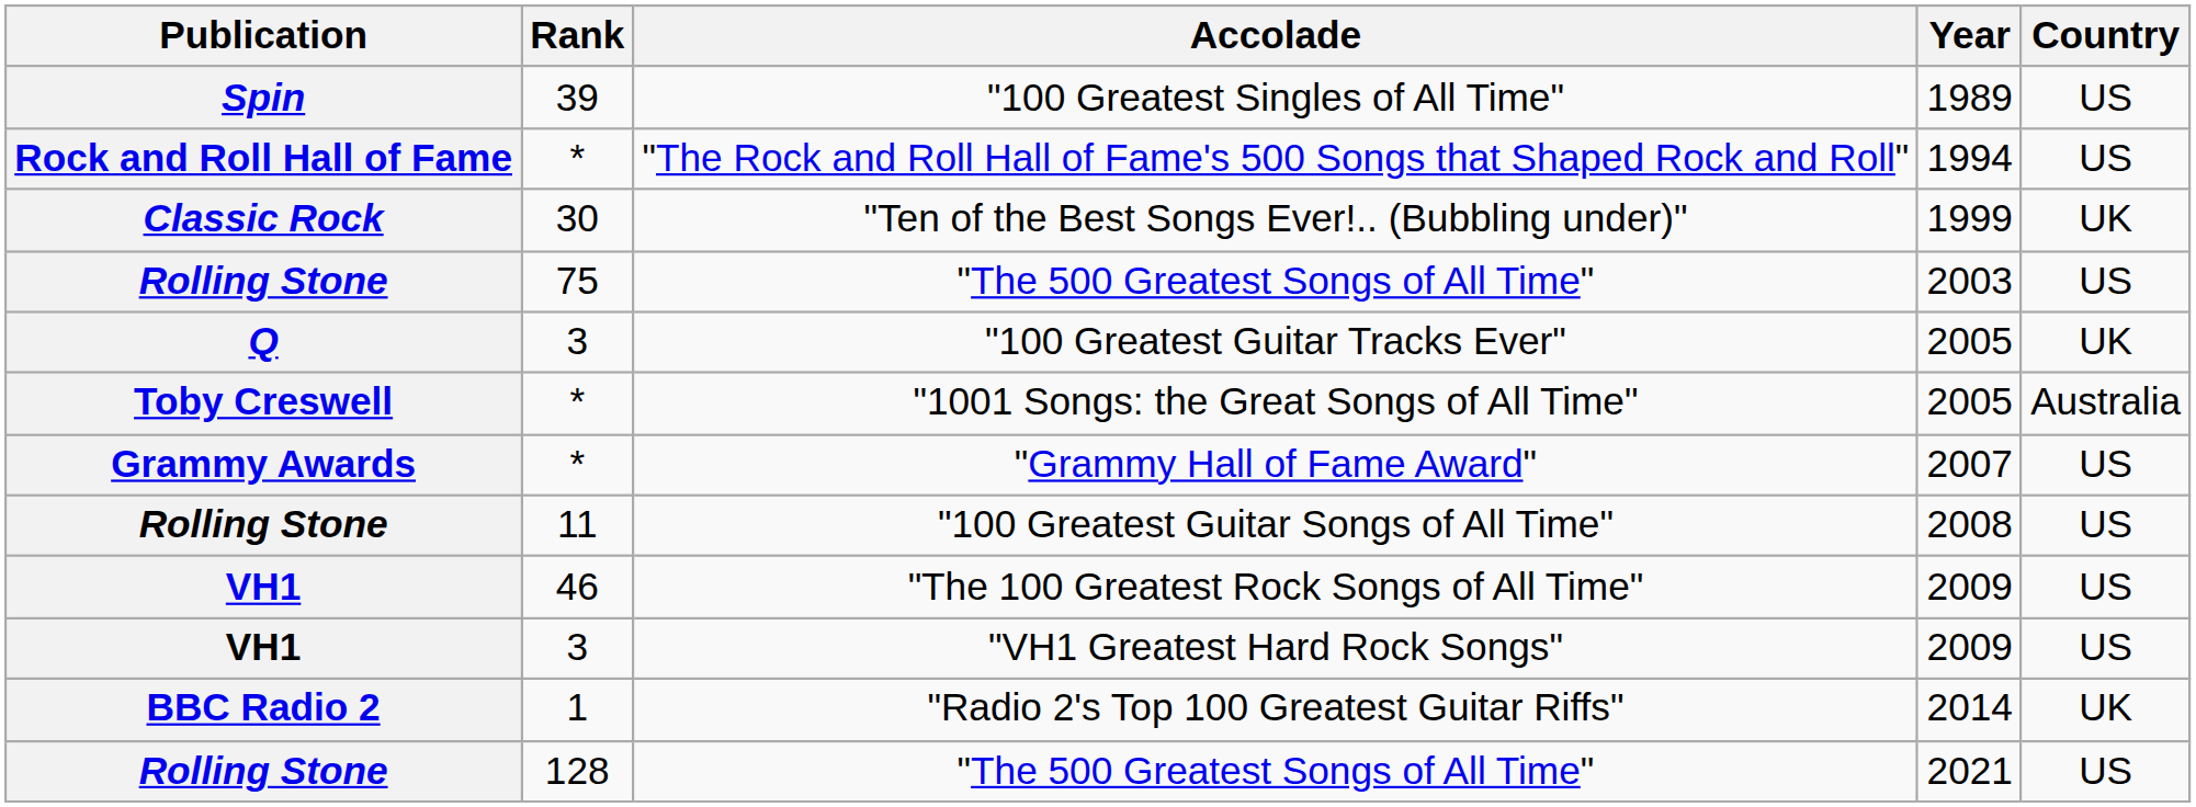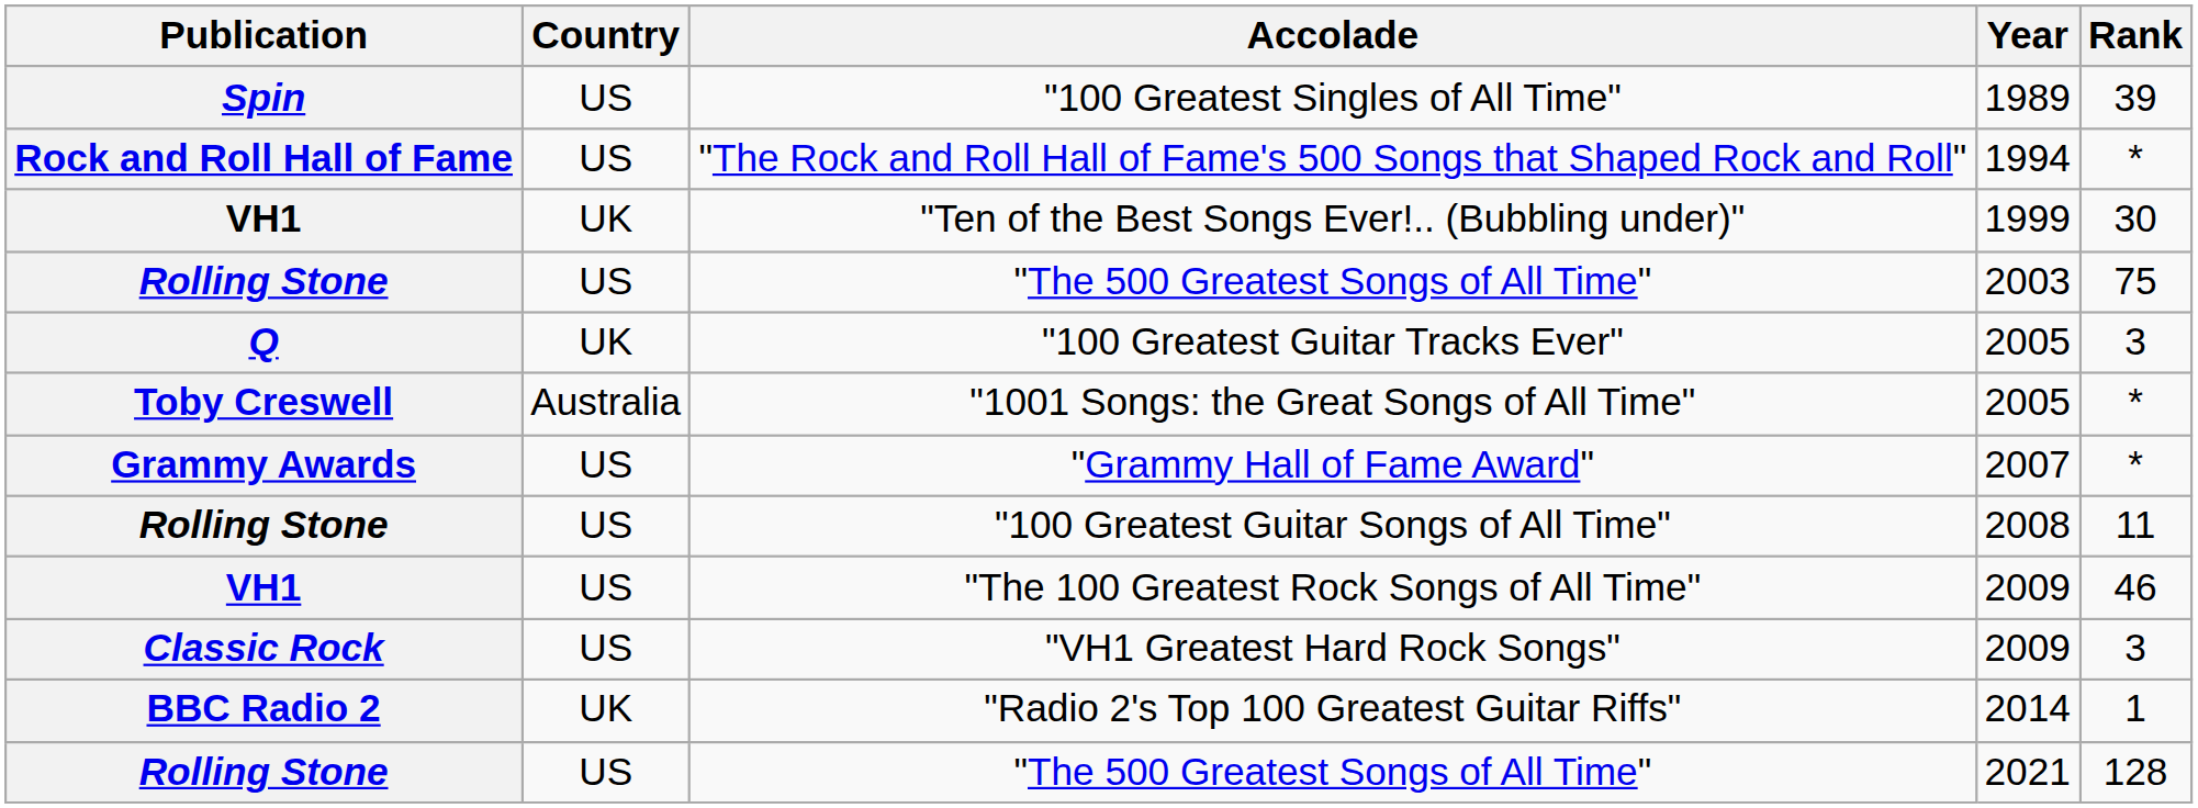columns swapped: Country <-> Rank
"Ten of the Best Songs Ever!.. (Bubbling under)" | Publication: Classic Rock -> VH1
"VH1 Greatest Hard Rock Songs" | Publication: VH1 -> Classic Rock
